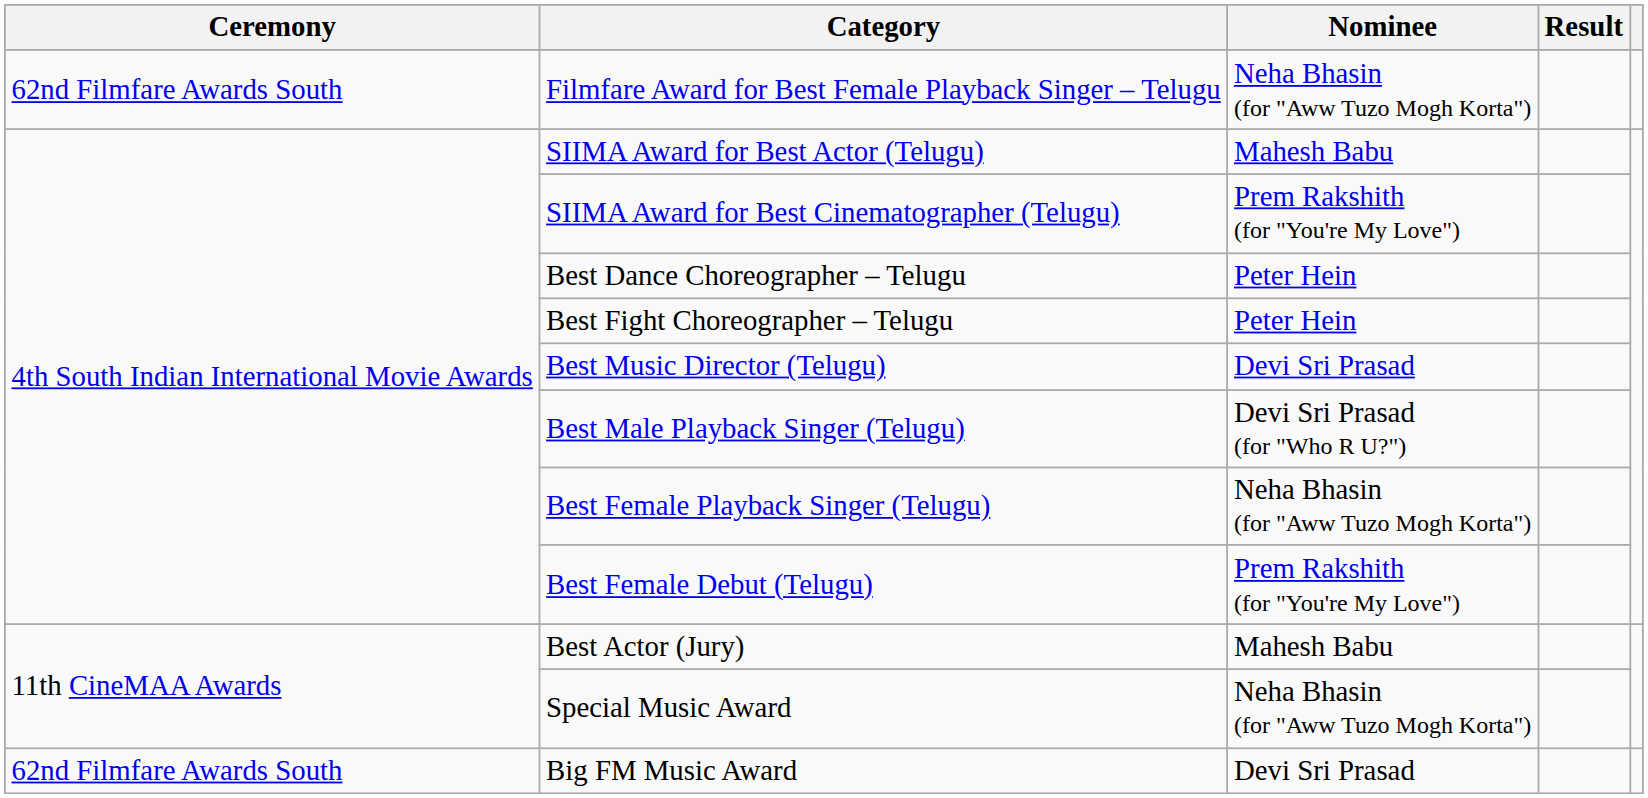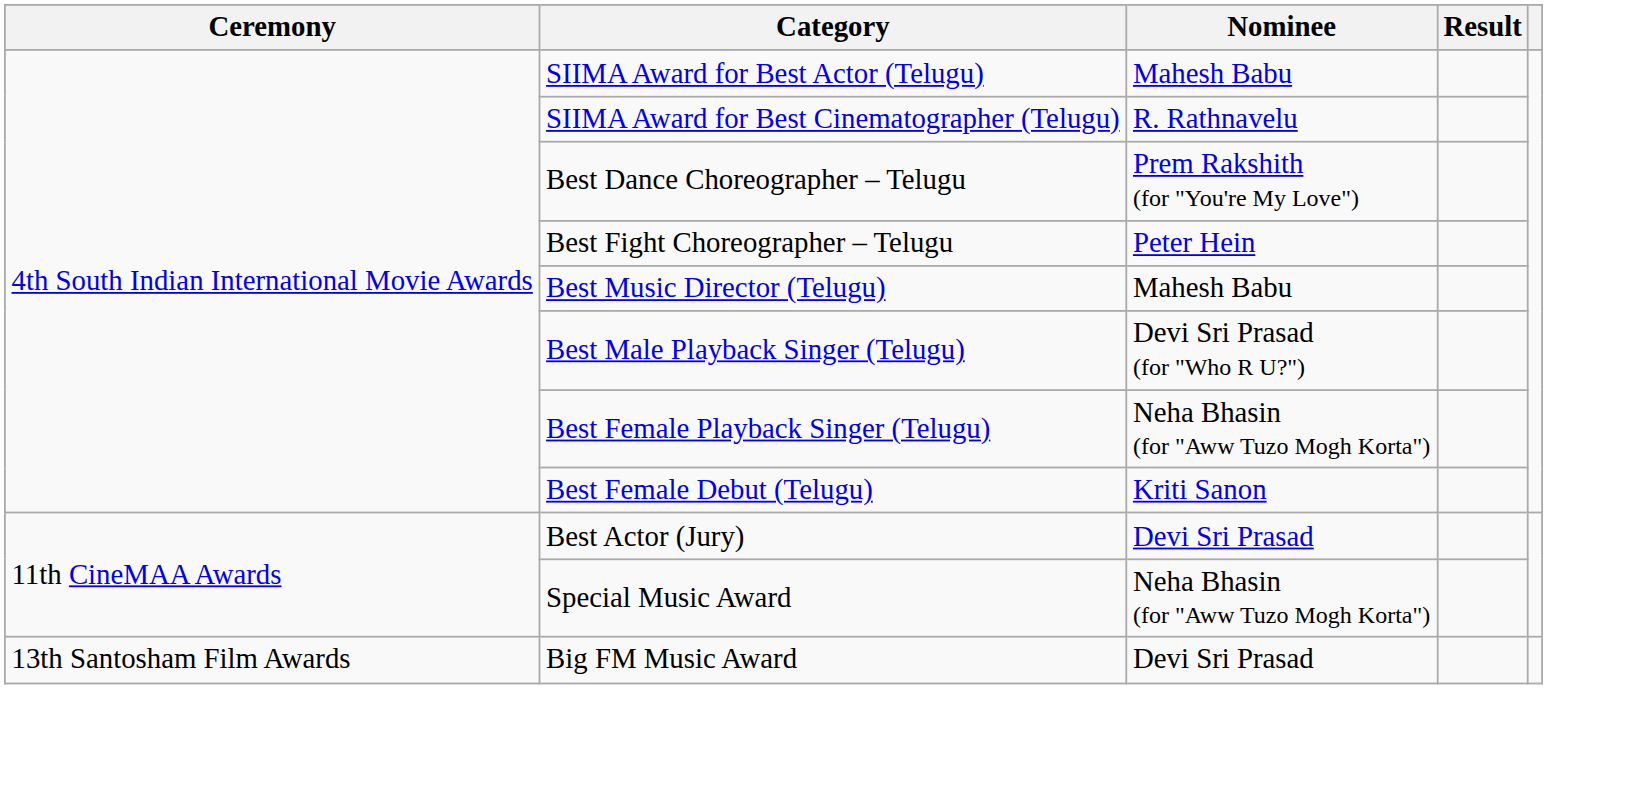- row: 62nd Filmfare Awards South | Filmfare Award for Best Female Playback Singer – Telugu | Neha Bhasin (for "Aww Tuzo Mogh Korta")
SIIMA Award for Best Cinematographer (Telugu) | Nominee: Prem Rakshith (for "You're My Love") -> R. Rathnavelu
Best Dance Choreographer – Telugu | Nominee: Peter Hein -> Prem Rakshith (for "You're My Love")
Best Music Director (Telugu) | Nominee: Devi Sri Prasad -> Mahesh Babu
Best Female Debut (Telugu) | Nominee: Prem Rakshith (for "You're My Love") -> Kriti Sanon
Best Actor (Jury) | Nominee: Mahesh Babu -> Devi Sri Prasad
Big FM Music Award | Ceremony: 62nd Filmfare Awards South -> 13th Santosham Film Awards
